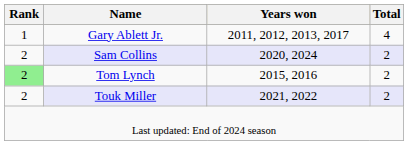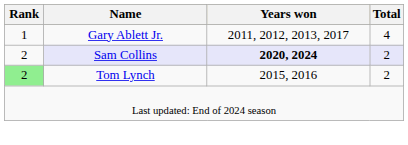Sam Collins | Years won: normal -> bold
- row: 2 | Touk Miller | 2021, 2022 | 2
